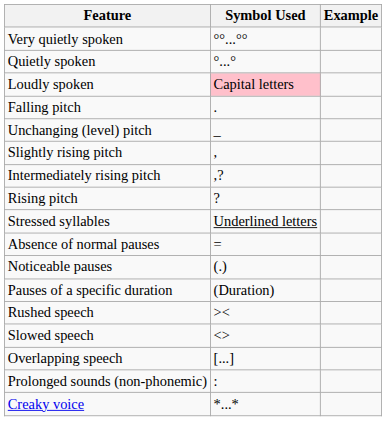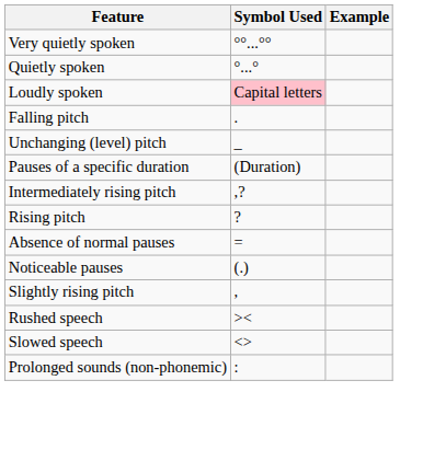rows swapped: Slightly rising pitch <-> Pauses of a specific duration
- row: Stressed syllables | Underlined letters
- row: Overlapping speech | [...]
- row: Creaky voice | *...*
